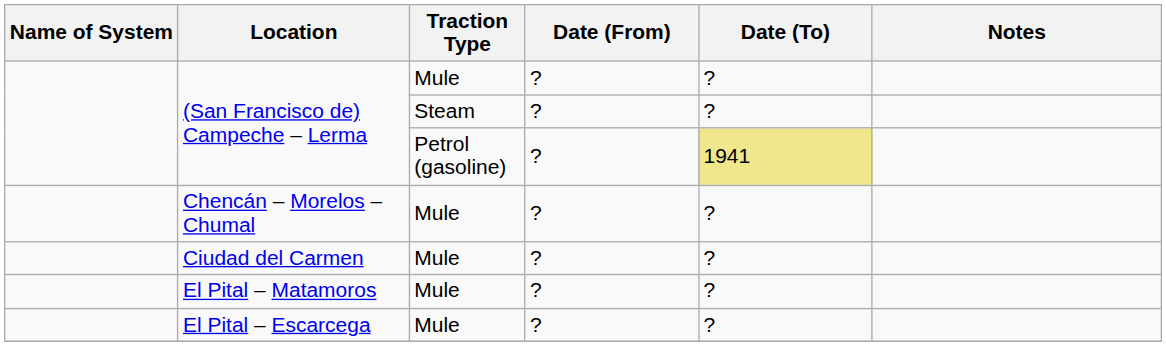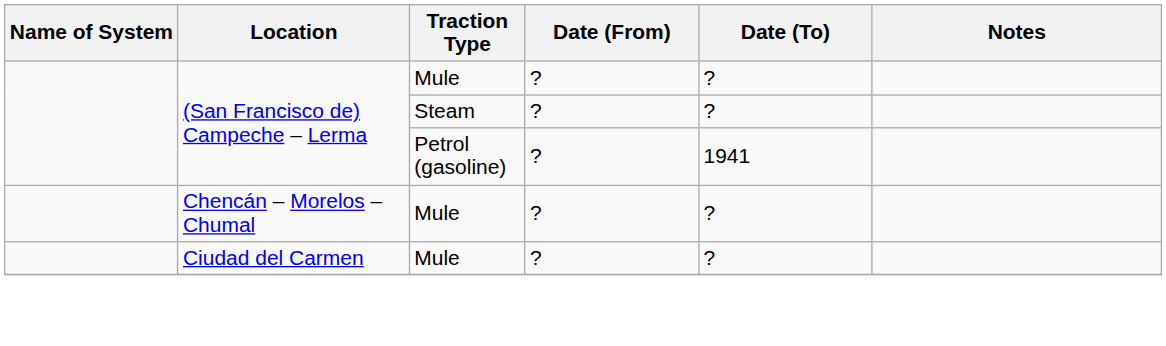(San Francisco de) Campeche – Lerma / Petrol (gasoline) | Date (To): khaki background -> no background
- row: El Pital – Matamoros | Mule | ? | ?
- row: El Pital – Escarcega | Mule | ? | ?
